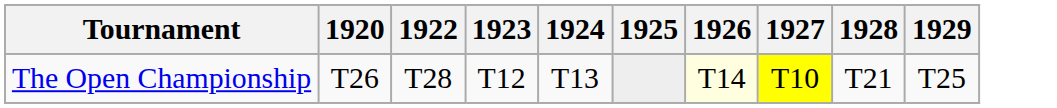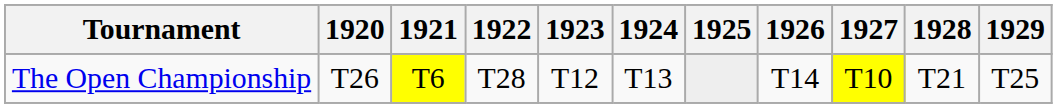+ column: 1921 | T6
The Open Championship | 1926: lightyellow background -> no background
